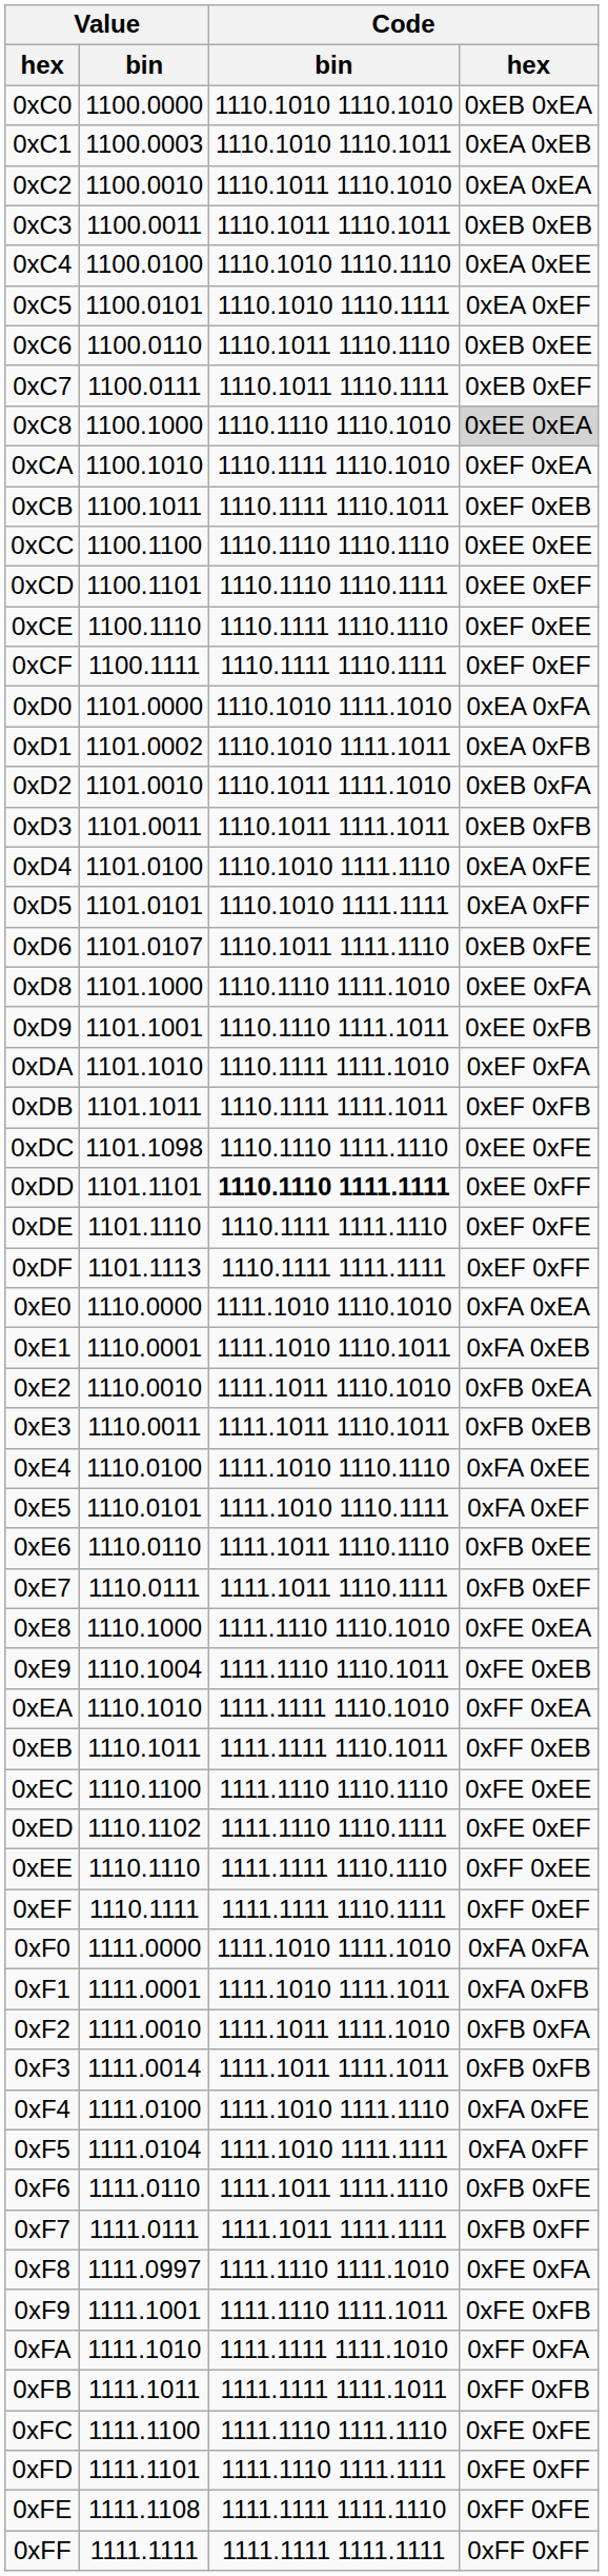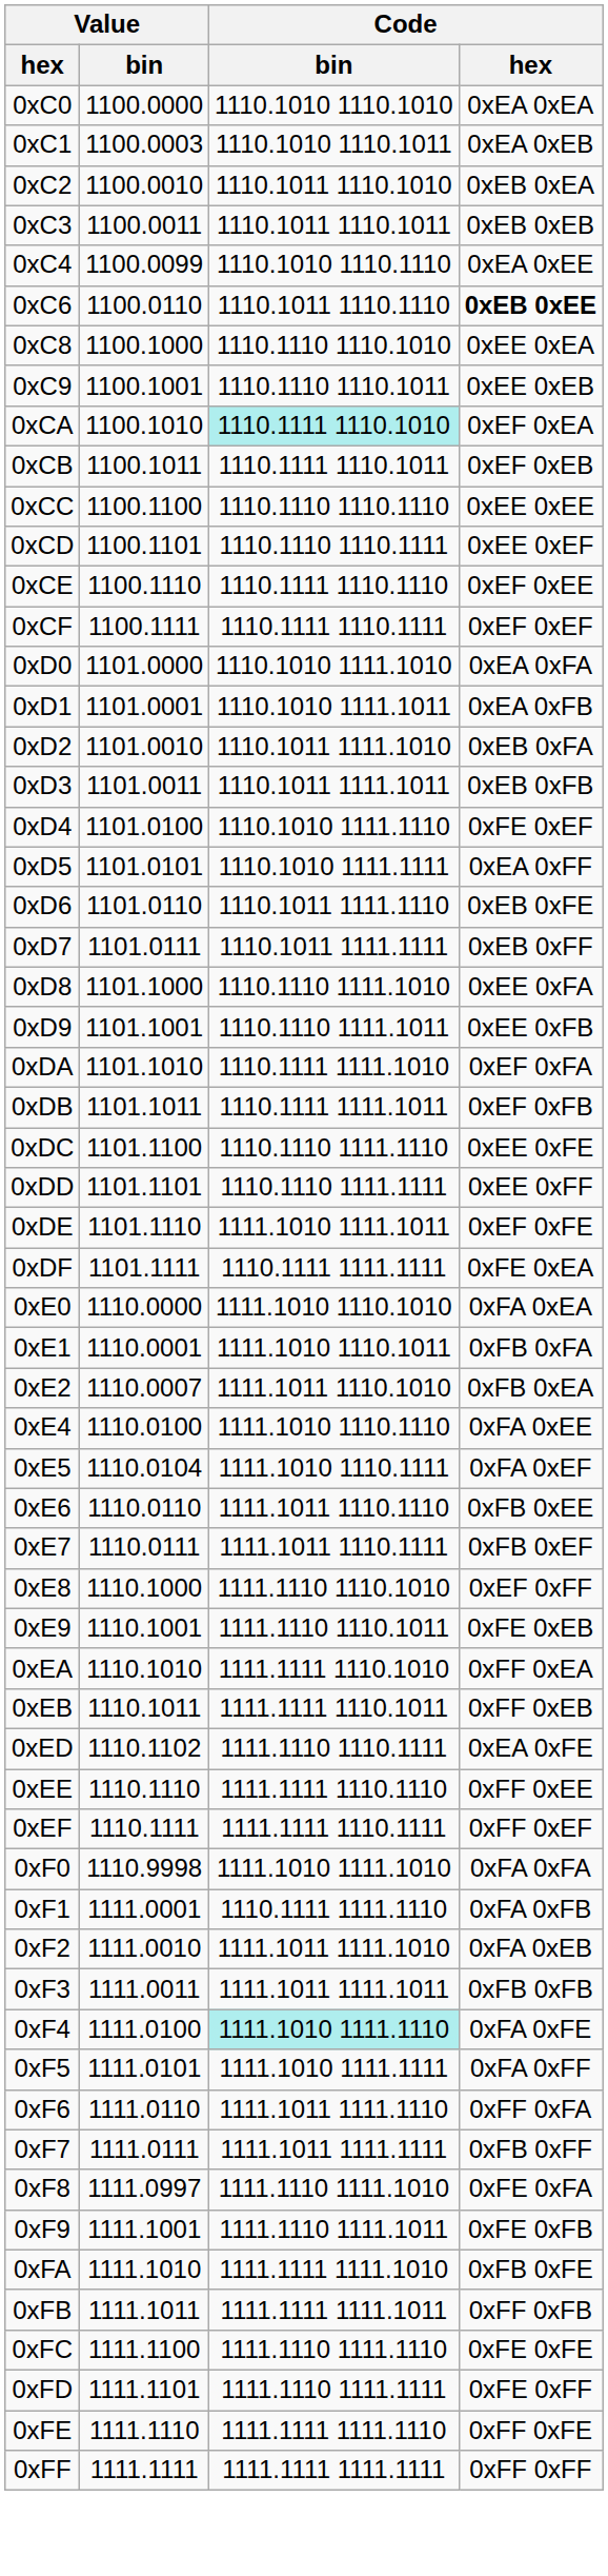0xC0 | Code / hex: 0xEB 0xEA -> 0xEA 0xEA
0xC2 | Code / hex: 0xEA 0xEA -> 0xEB 0xEA
0xC4 | Value / bin: 1100.0100 -> 1100.0099
- row: 0xC5 | 1100.0101 | 1110.1010 1110.1111 | 0xEA 0xEF
0xC6 | Code / hex: normal -> bold
- row: 0xC7 | 1100.0111 | 1110.1011 1110.1111 | 0xEB 0xEF
0xC8 | Code / hex: lightgrey background -> no background
+ row: 0xC9 | 1100.1001 | 1110.1110 1110.1011 | 0xEE 0xEB
0xCA | Code / bin: no background -> paleturquoise background
0xD1 | Value / bin: 1101.0002 -> 1101.0001
0xD4 | Code / hex: 0xEA 0xFE -> 0xFE 0xEF
0xD6 | Value / bin: 1101.0107 -> 1101.0110
+ row: 0xD7 | 1101.0111 | 1110.1011 1111.1111 | 0xEB 0xFF
0xDC | Value / bin: 1101.1098 -> 1101.1100
0xDD | Code / bin: bold -> normal
0xDE | Code / bin: 1110.1111 1111.1110 -> 1111.1010 1111.1011
0xDF | Value / bin: 1101.1113 -> 1101.1111
0xDF | Code / hex: 0xEF 0xFF -> 0xFE 0xEA
0xE1 | Code / hex: 0xFA 0xEB -> 0xFB 0xFA
0xE2 | Value / bin: 1110.0010 -> 1110.0007
- row: 0xE3 | 1110.0011 | 1111.1011 1110.1011 | 0xFB 0xEB
0xE5 | Value / bin: 1110.0101 -> 1110.0104
0xE8 | Code / hex: 0xFE 0xEA -> 0xEF 0xFF
0xE9 | Value / bin: 1110.1004 -> 1110.1001
- row: 0xEC | 1110.1100 | 1111.1110 1110.1110 | 0xFE 0xEE
0xED | Code / hex: 0xFE 0xEF -> 0xEA 0xFE
0xF0 | Value / bin: 1111.0000 -> 1110.9998
0xF1 | Code / bin: 1111.1010 1111.1011 -> 1110.1111 1111.1110
0xF2 | Code / hex: 0xFB 0xFA -> 0xFA 0xEB
0xF3 | Value / bin: 1111.0014 -> 1111.0011
0xF4 | Code / bin: no background -> paleturquoise background
0xF5 | Value / bin: 1111.0104 -> 1111.0101
0xF6 | Code / hex: 0xFB 0xFE -> 0xFF 0xFA
0xFA | Code / hex: 0xFF 0xFA -> 0xFB 0xFE
0xFE | Value / bin: 1111.1108 -> 1111.1110
